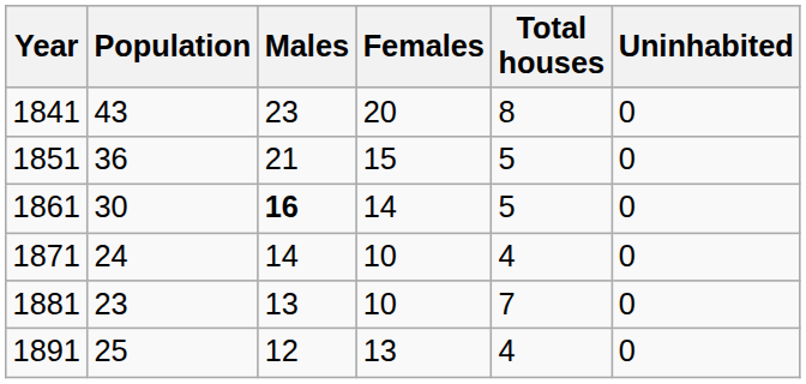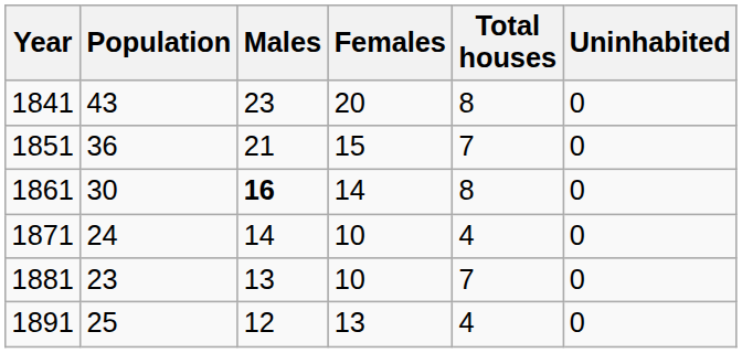1851 | Total houses: 5 -> 7
1861 | Total houses: 5 -> 8
